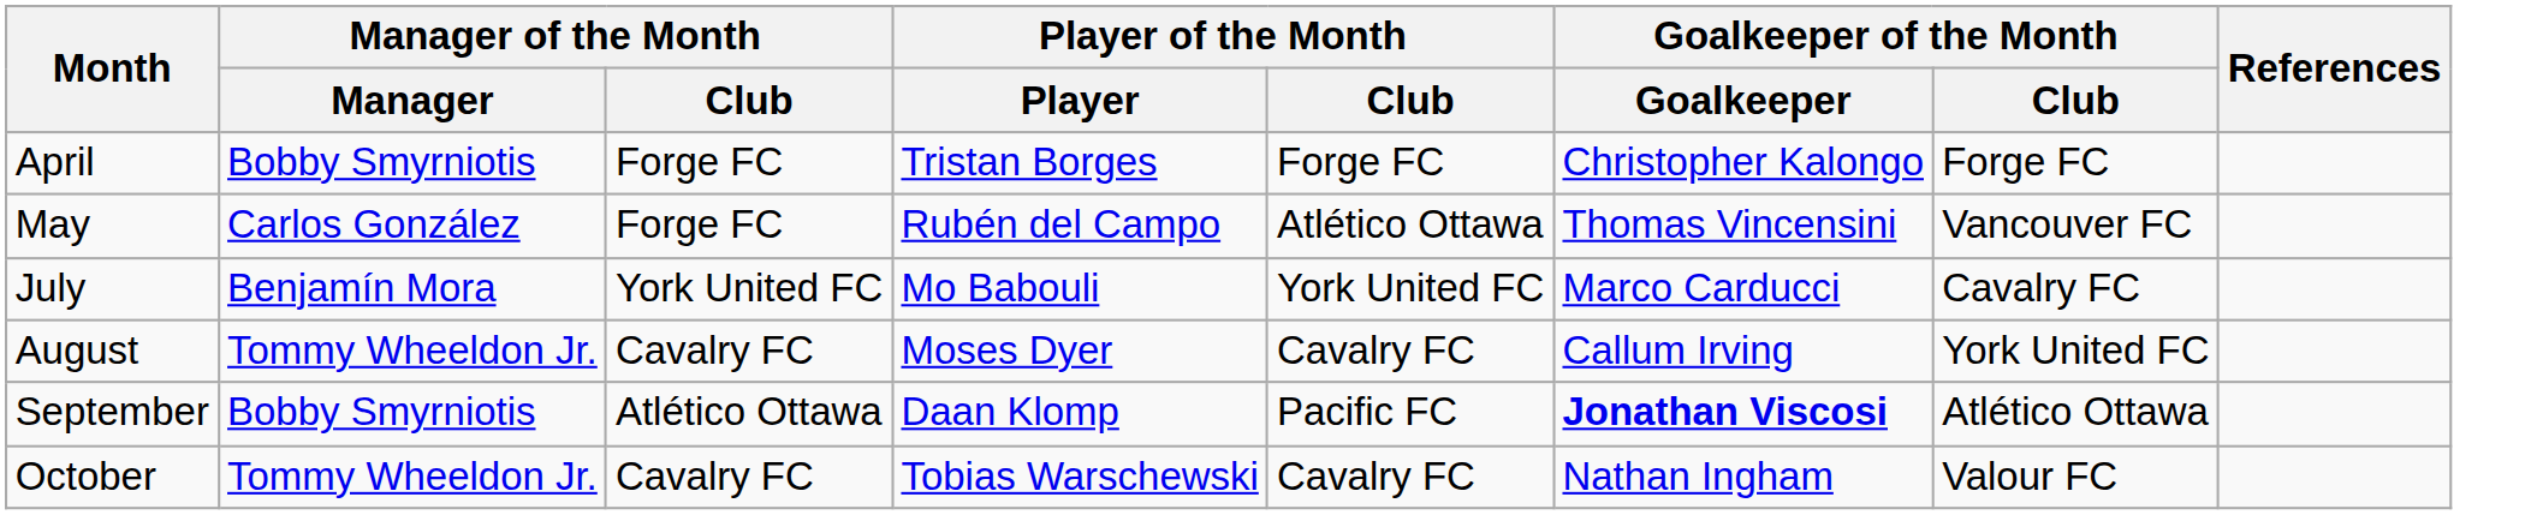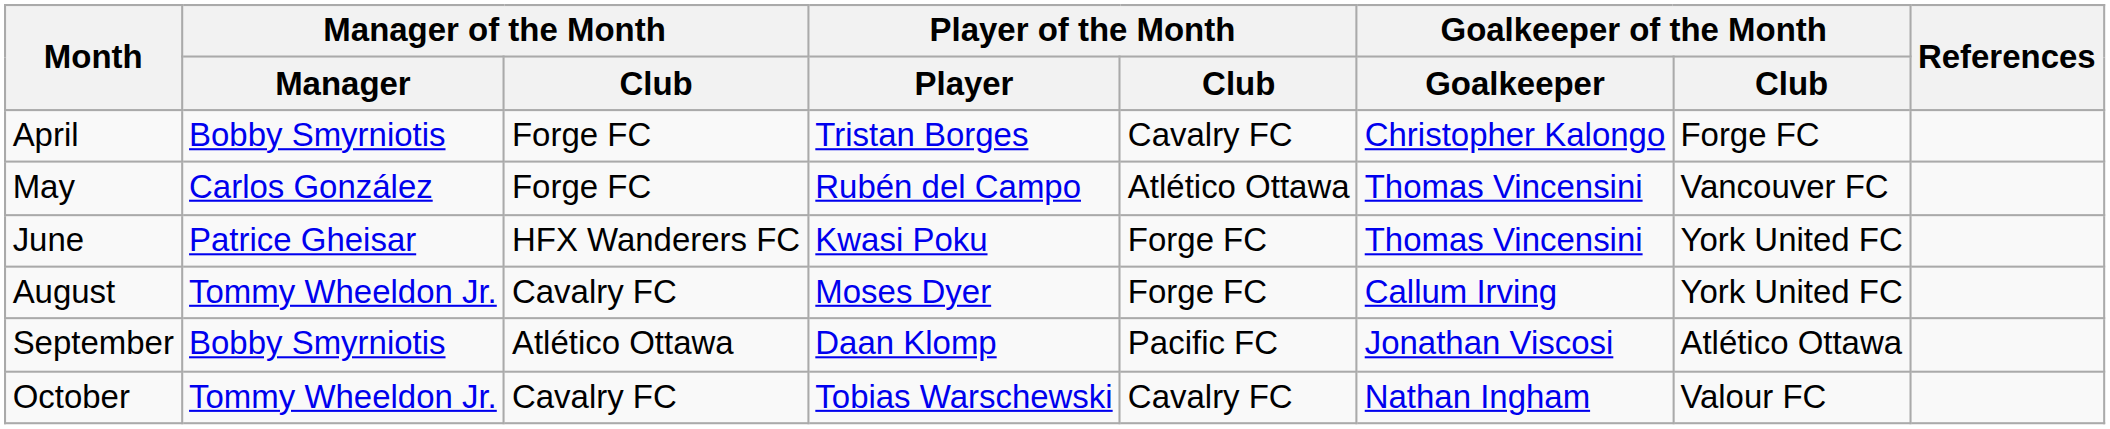April | Player of the Month / Club: Forge FC -> Cavalry FC
+ row: June | Patrice Gheisar | HFX Wanderers FC | Kwasi Poku | Forge FC | Thomas Vincensini | York United FC
- row: July | Benjamín Mora | York United FC | Mo Babouli | York United FC | Marco Carducci | Cavalry FC
August | Player of the Month / Club: Cavalry FC -> Forge FC
September | Goalkeeper of the Month / Goalkeeper: bold -> normal
